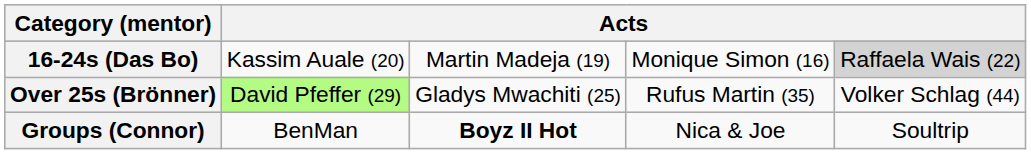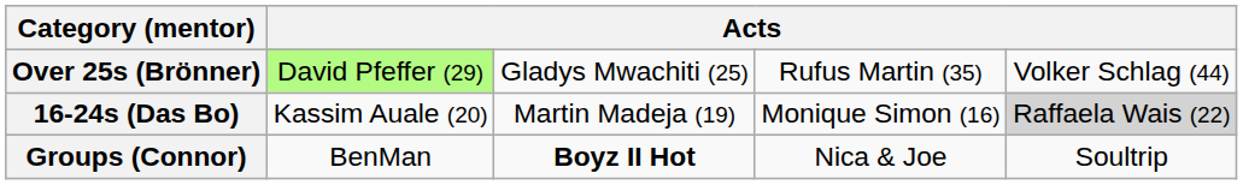rows swapped: 16-24s (Das Bo) <-> Over 25s (Brönner)
